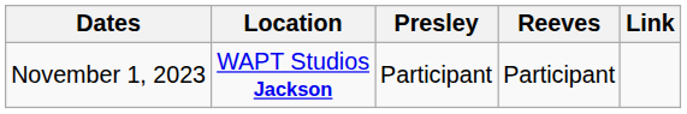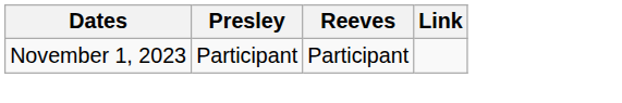- column: Location | WAPT Studios Jackson
